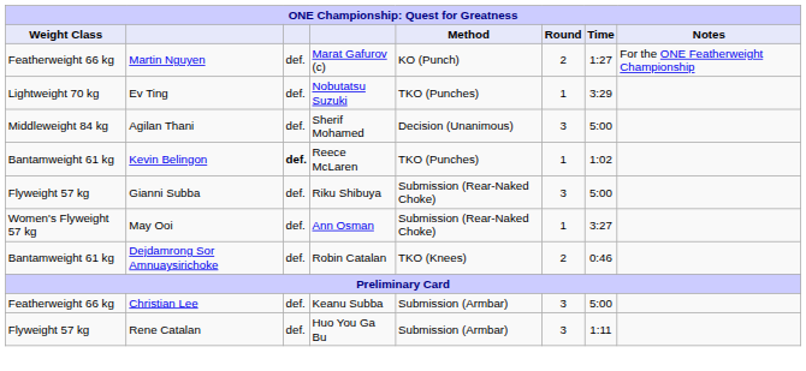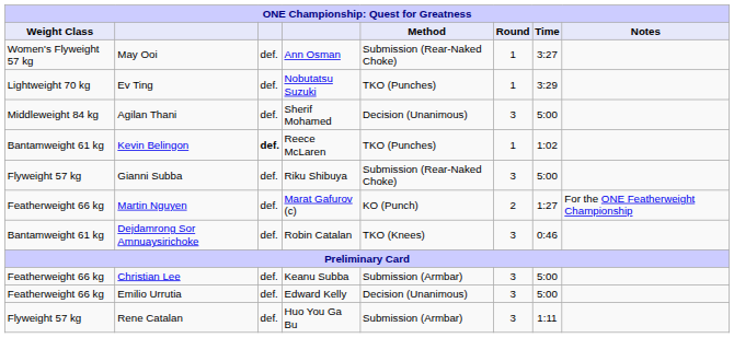rows swapped: Martin Nguyen <-> May Ooi
Dejdamrong Sor Amnuaysirichoke | Round: 2 -> 3
+ row: Featherweight 66 kg | Emilio Urrutia | def. | Edward Kelly | Decision (Unanimous) | 3 | 5:00
